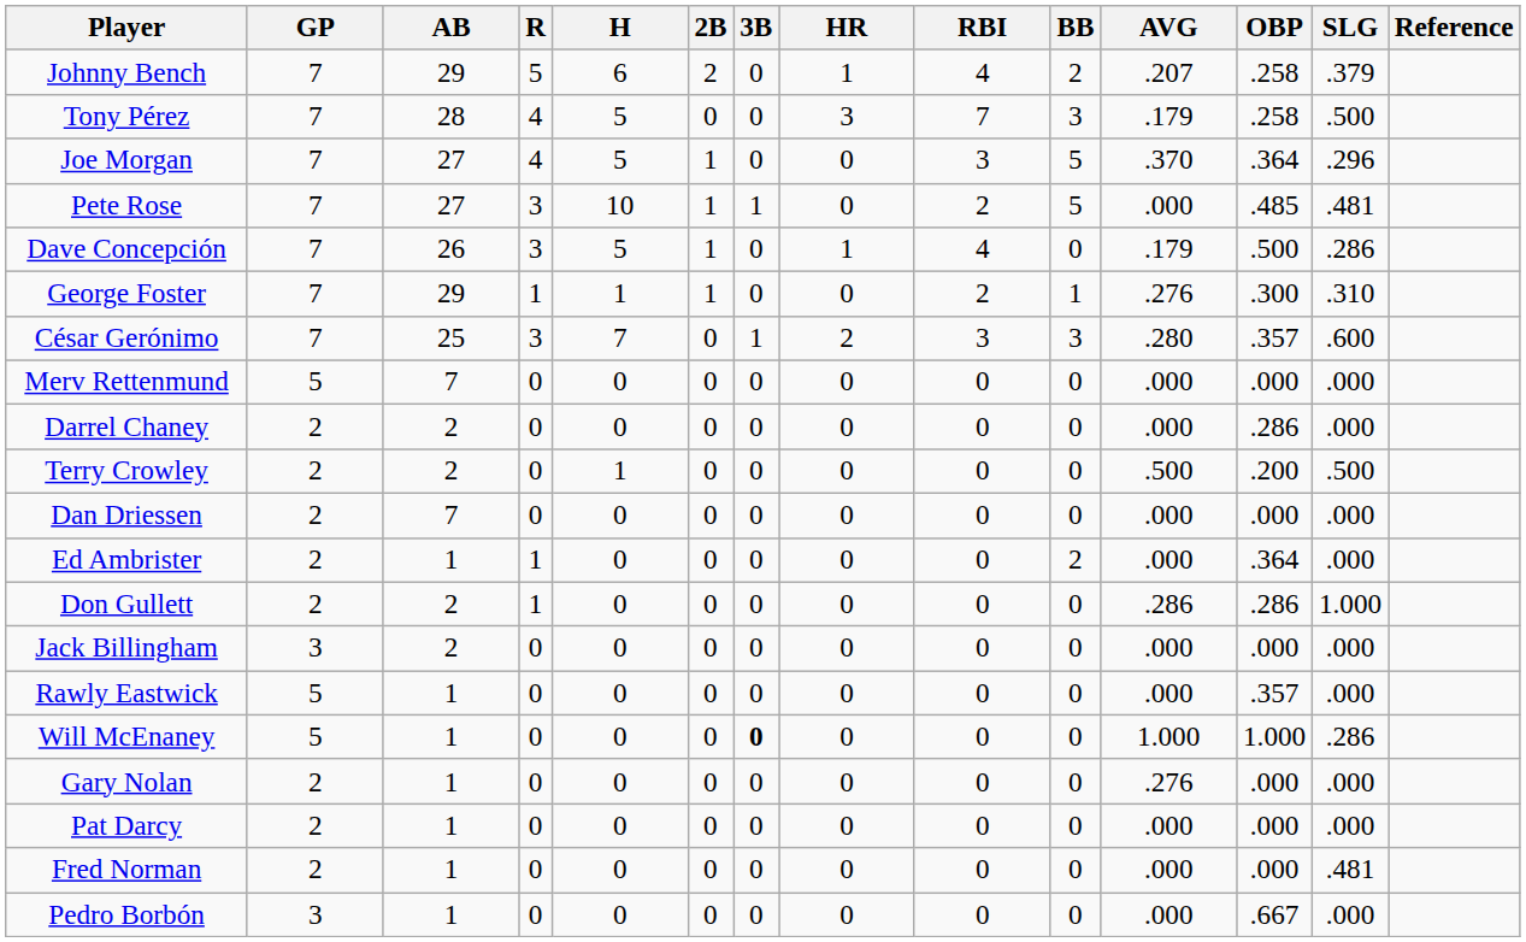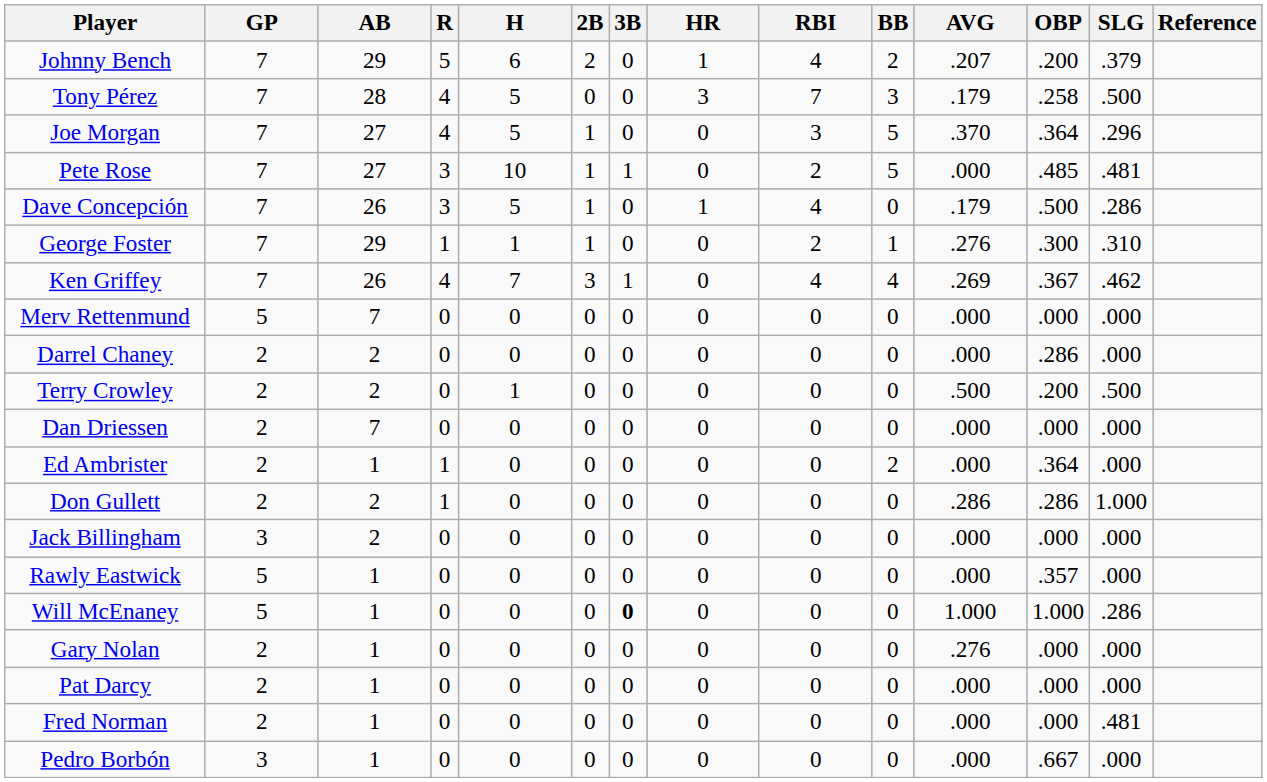Johnny Bench | OBP: .258 -> .200
- row: César Gerónimo | 7 | 25 | 3 | 7 | 0 | 1 | 2 | 3 | 3 | .280 | .357 | .600
+ row: Ken Griffey | 7 | 26 | 4 | 7 | 3 | 1 | 0 | 4 | 4 | .269 | .367 | .462
